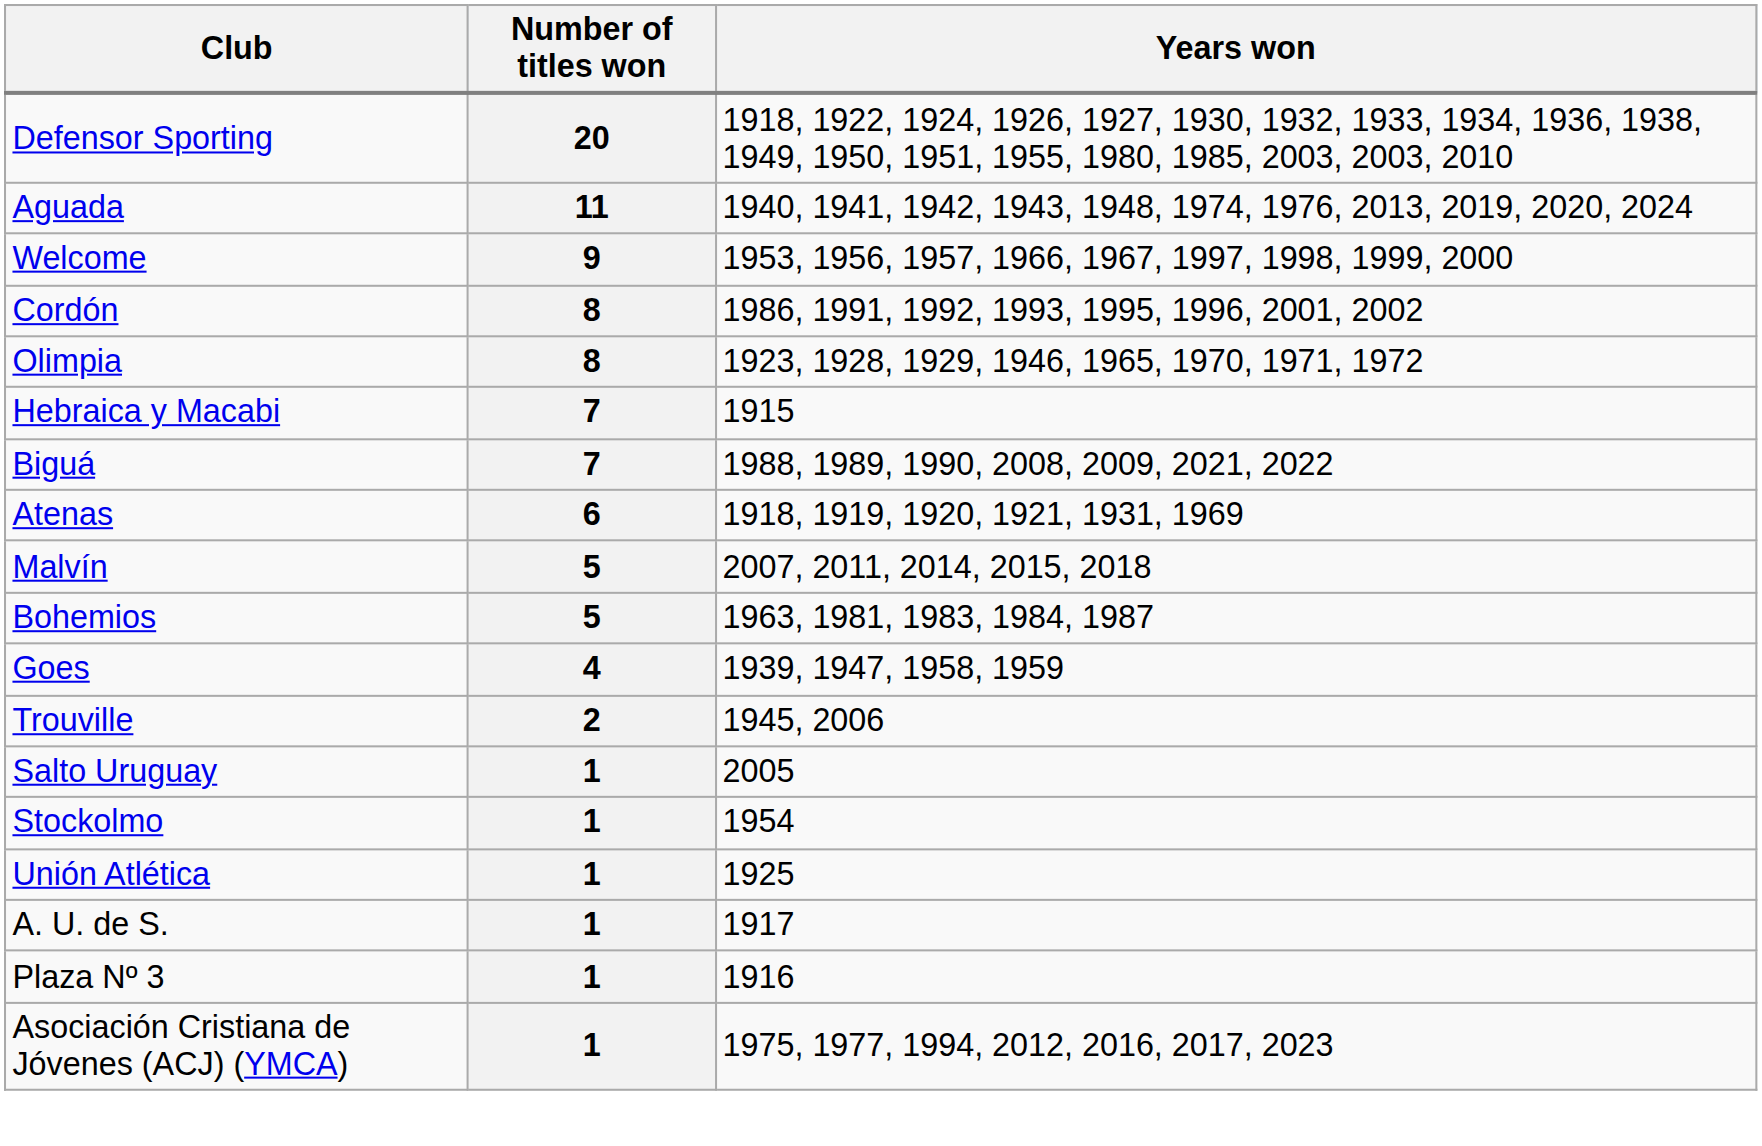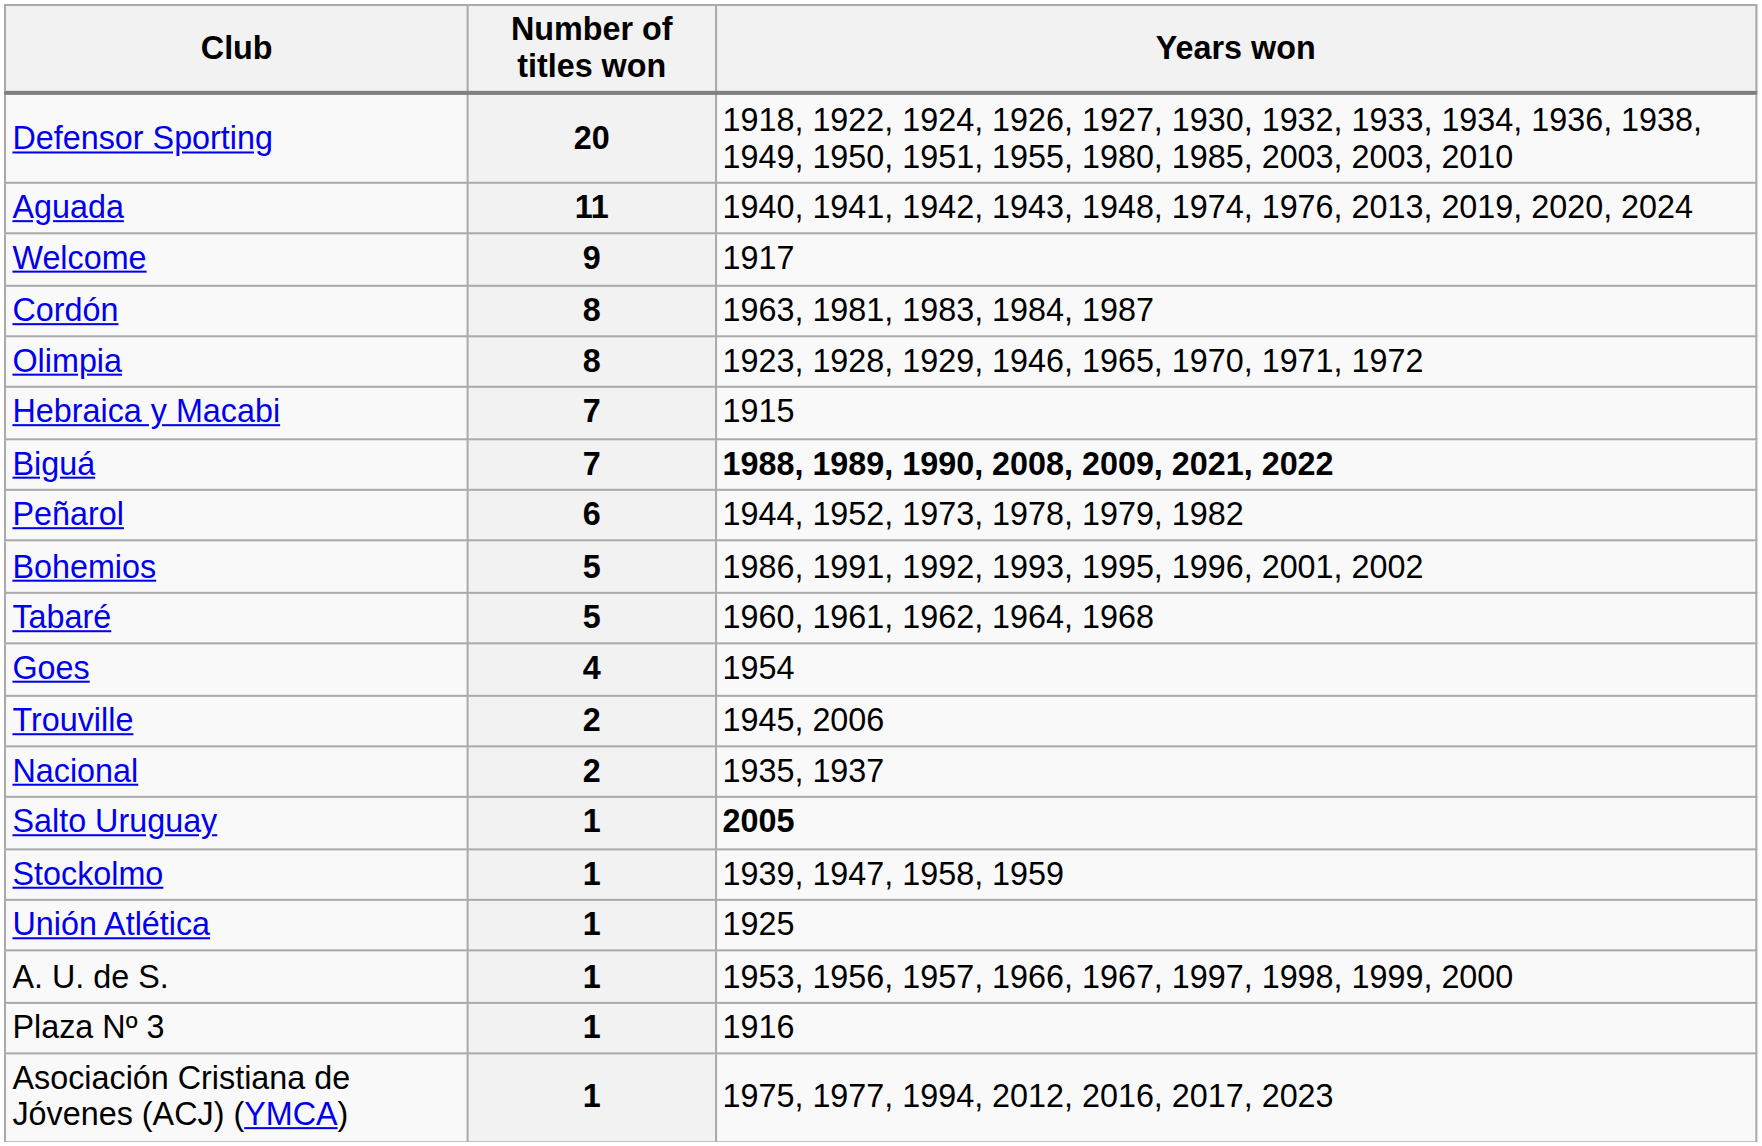Welcome | Years won: 1953, 1956, 1957, 1966, 1967, 1997, 1998, 1999, 2000 -> 1917
Cordón | Years won: 1986, 1991, 1992, 1993, 1995, 1996, 2001, 2002 -> 1963, 1981, 1983, 1984, 1987
Biguá | Years won: normal -> bold
+ row: Peñarol | 6 | 1944, 1952, 1973, 1978, 1979, 1982
- row: Atenas | 6 | 1918, 1919, 1920, 1921, 1931, 1969
- row: Malvín | 5 | 2007, 2011, 2014, 2015, 2018
Bohemios | Years won: 1963, 1981, 1983, 1984, 1987 -> 1986, 1991, 1992, 1993, 1995, 1996, 2001, 2002
+ row: Tabaré | 5 | 1960, 1961, 1962, 1964, 1968
Goes | Years won: 1939, 1947, 1958, 1959 -> 1954
+ row: Nacional | 2 | 1935, 1937
Salto Uruguay | Years won: normal -> bold
Stockolmo | Years won: 1954 -> 1939, 1947, 1958, 1959
A. U. de S. | Years won: 1917 -> 1953, 1956, 1957, 1966, 1967, 1997, 1998, 1999, 2000
